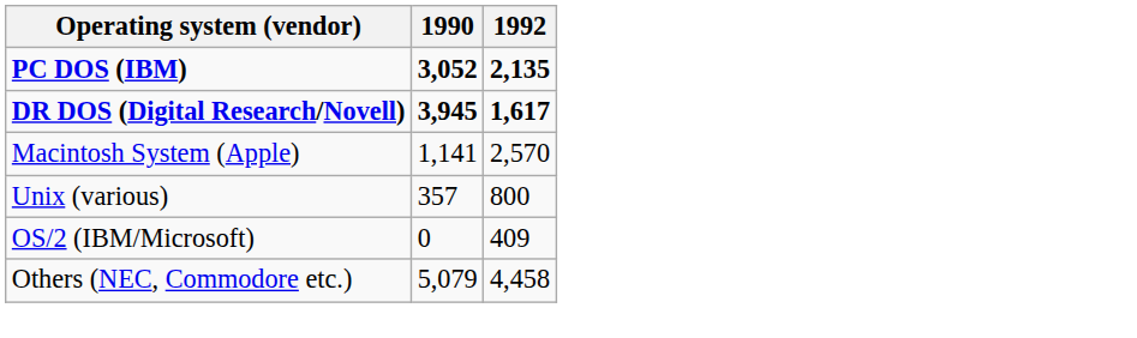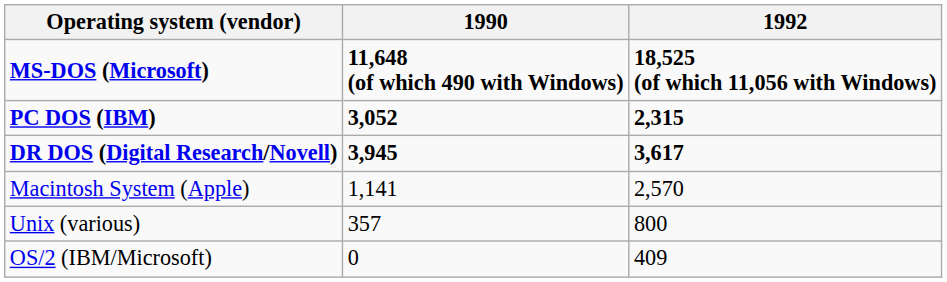+ row: MS-DOS (Microsoft) | 11,648 (of which 490 with Windows) | 18,525 (of which 11,056 with Windows)
PC DOS (IBM) | 1992: 2,135 -> 2,315
DR DOS (Digital Research/Novell) | 1992: 1,617 -> 3,617
- row: Others (NEC, Commodore etc.) | 5,079 | 4,458
